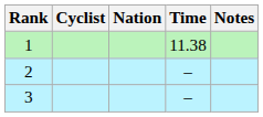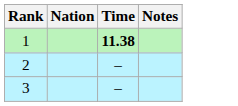- column: Cyclist
1 | Time: normal -> bold
